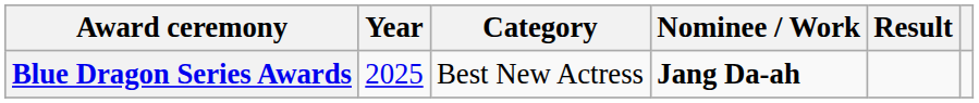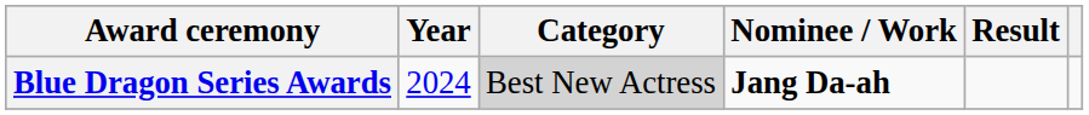Blue Dragon Series Awards | Year: 2025 -> 2024
Blue Dragon Series Awards | Category: no background -> lightgrey background
